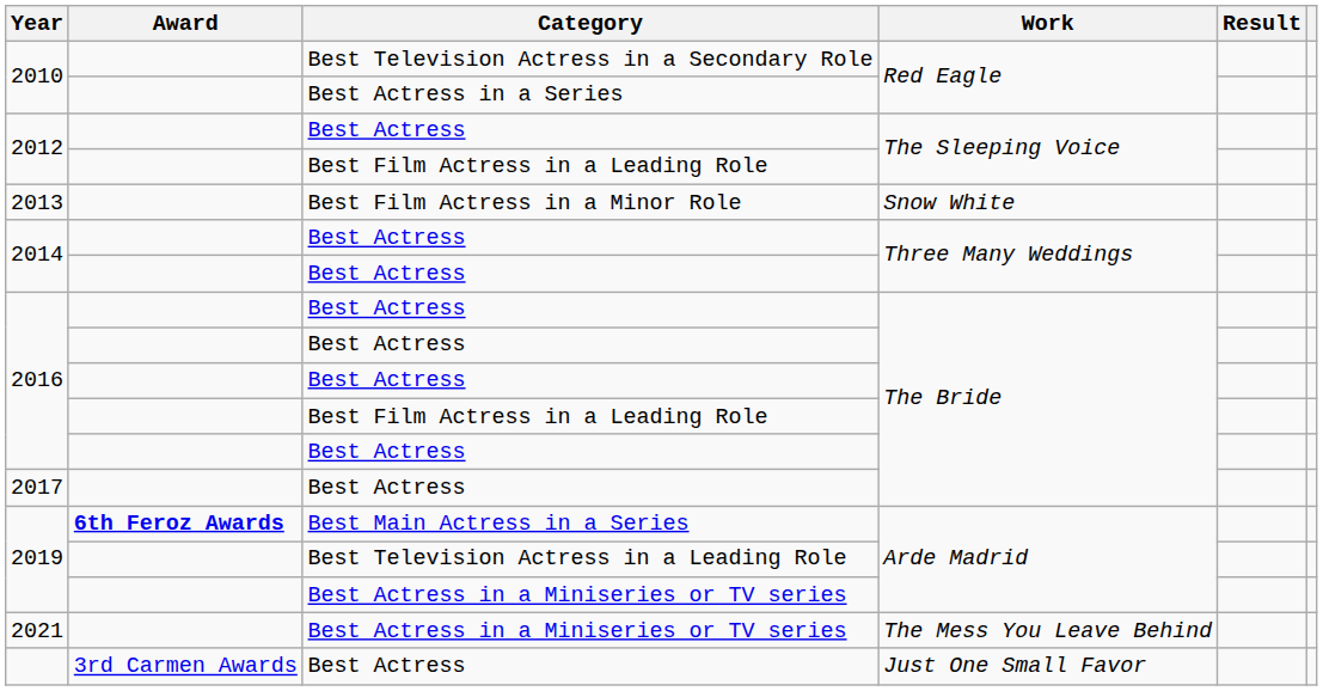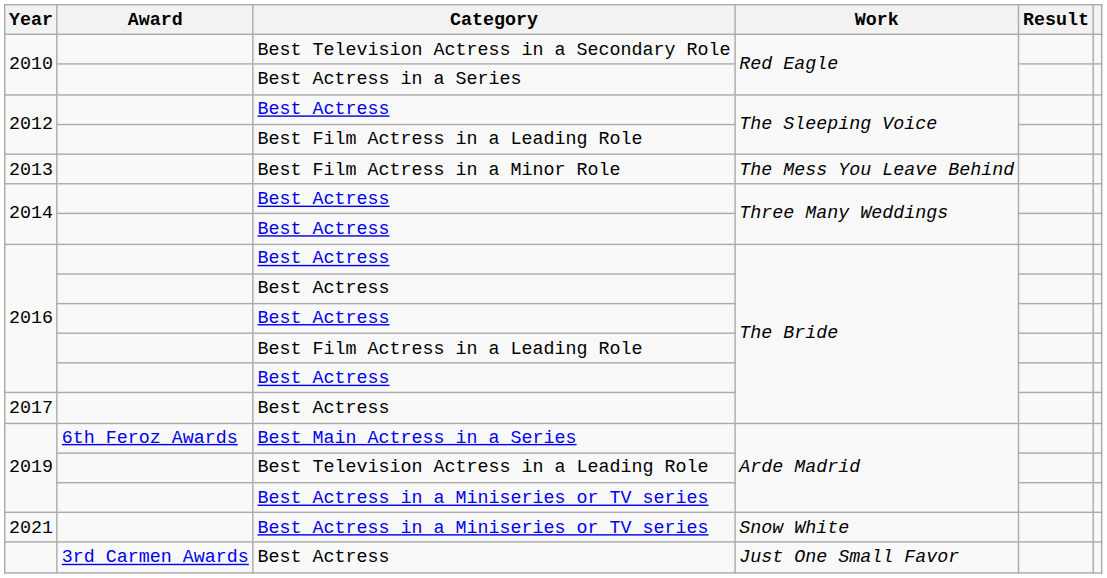2013 | Work: Snow White -> The Mess You Leave Behind
2019 / Best Main Actress in a Series | Award: bold -> normal
2021 | Work: The Mess You Leave Behind -> Snow White
